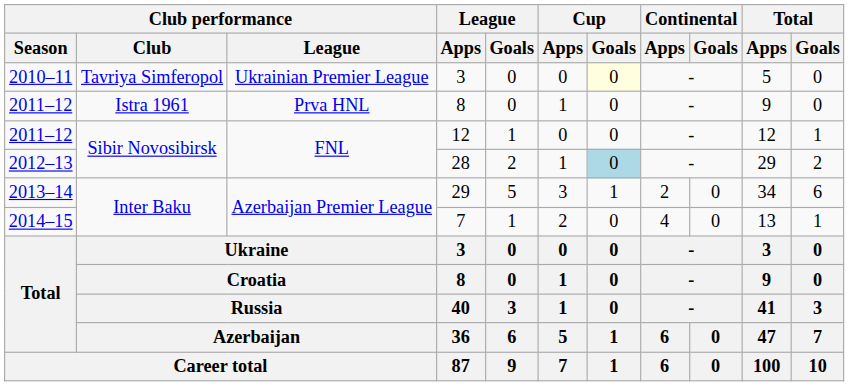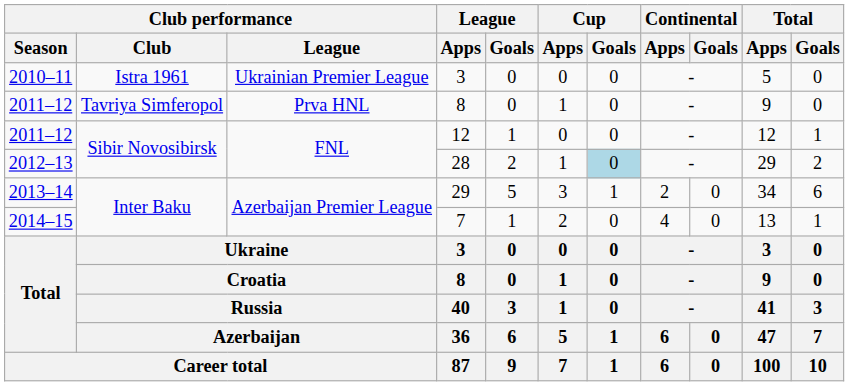2010–11 / 3 | Club performance / Club: Tavriya Simferopol -> Istra 1961
2010–11 / 3 | Cup / Goals: lightyellow background -> no background
2011–12 / 8 | Club performance / Club: Istra 1961 -> Tavriya Simferopol
